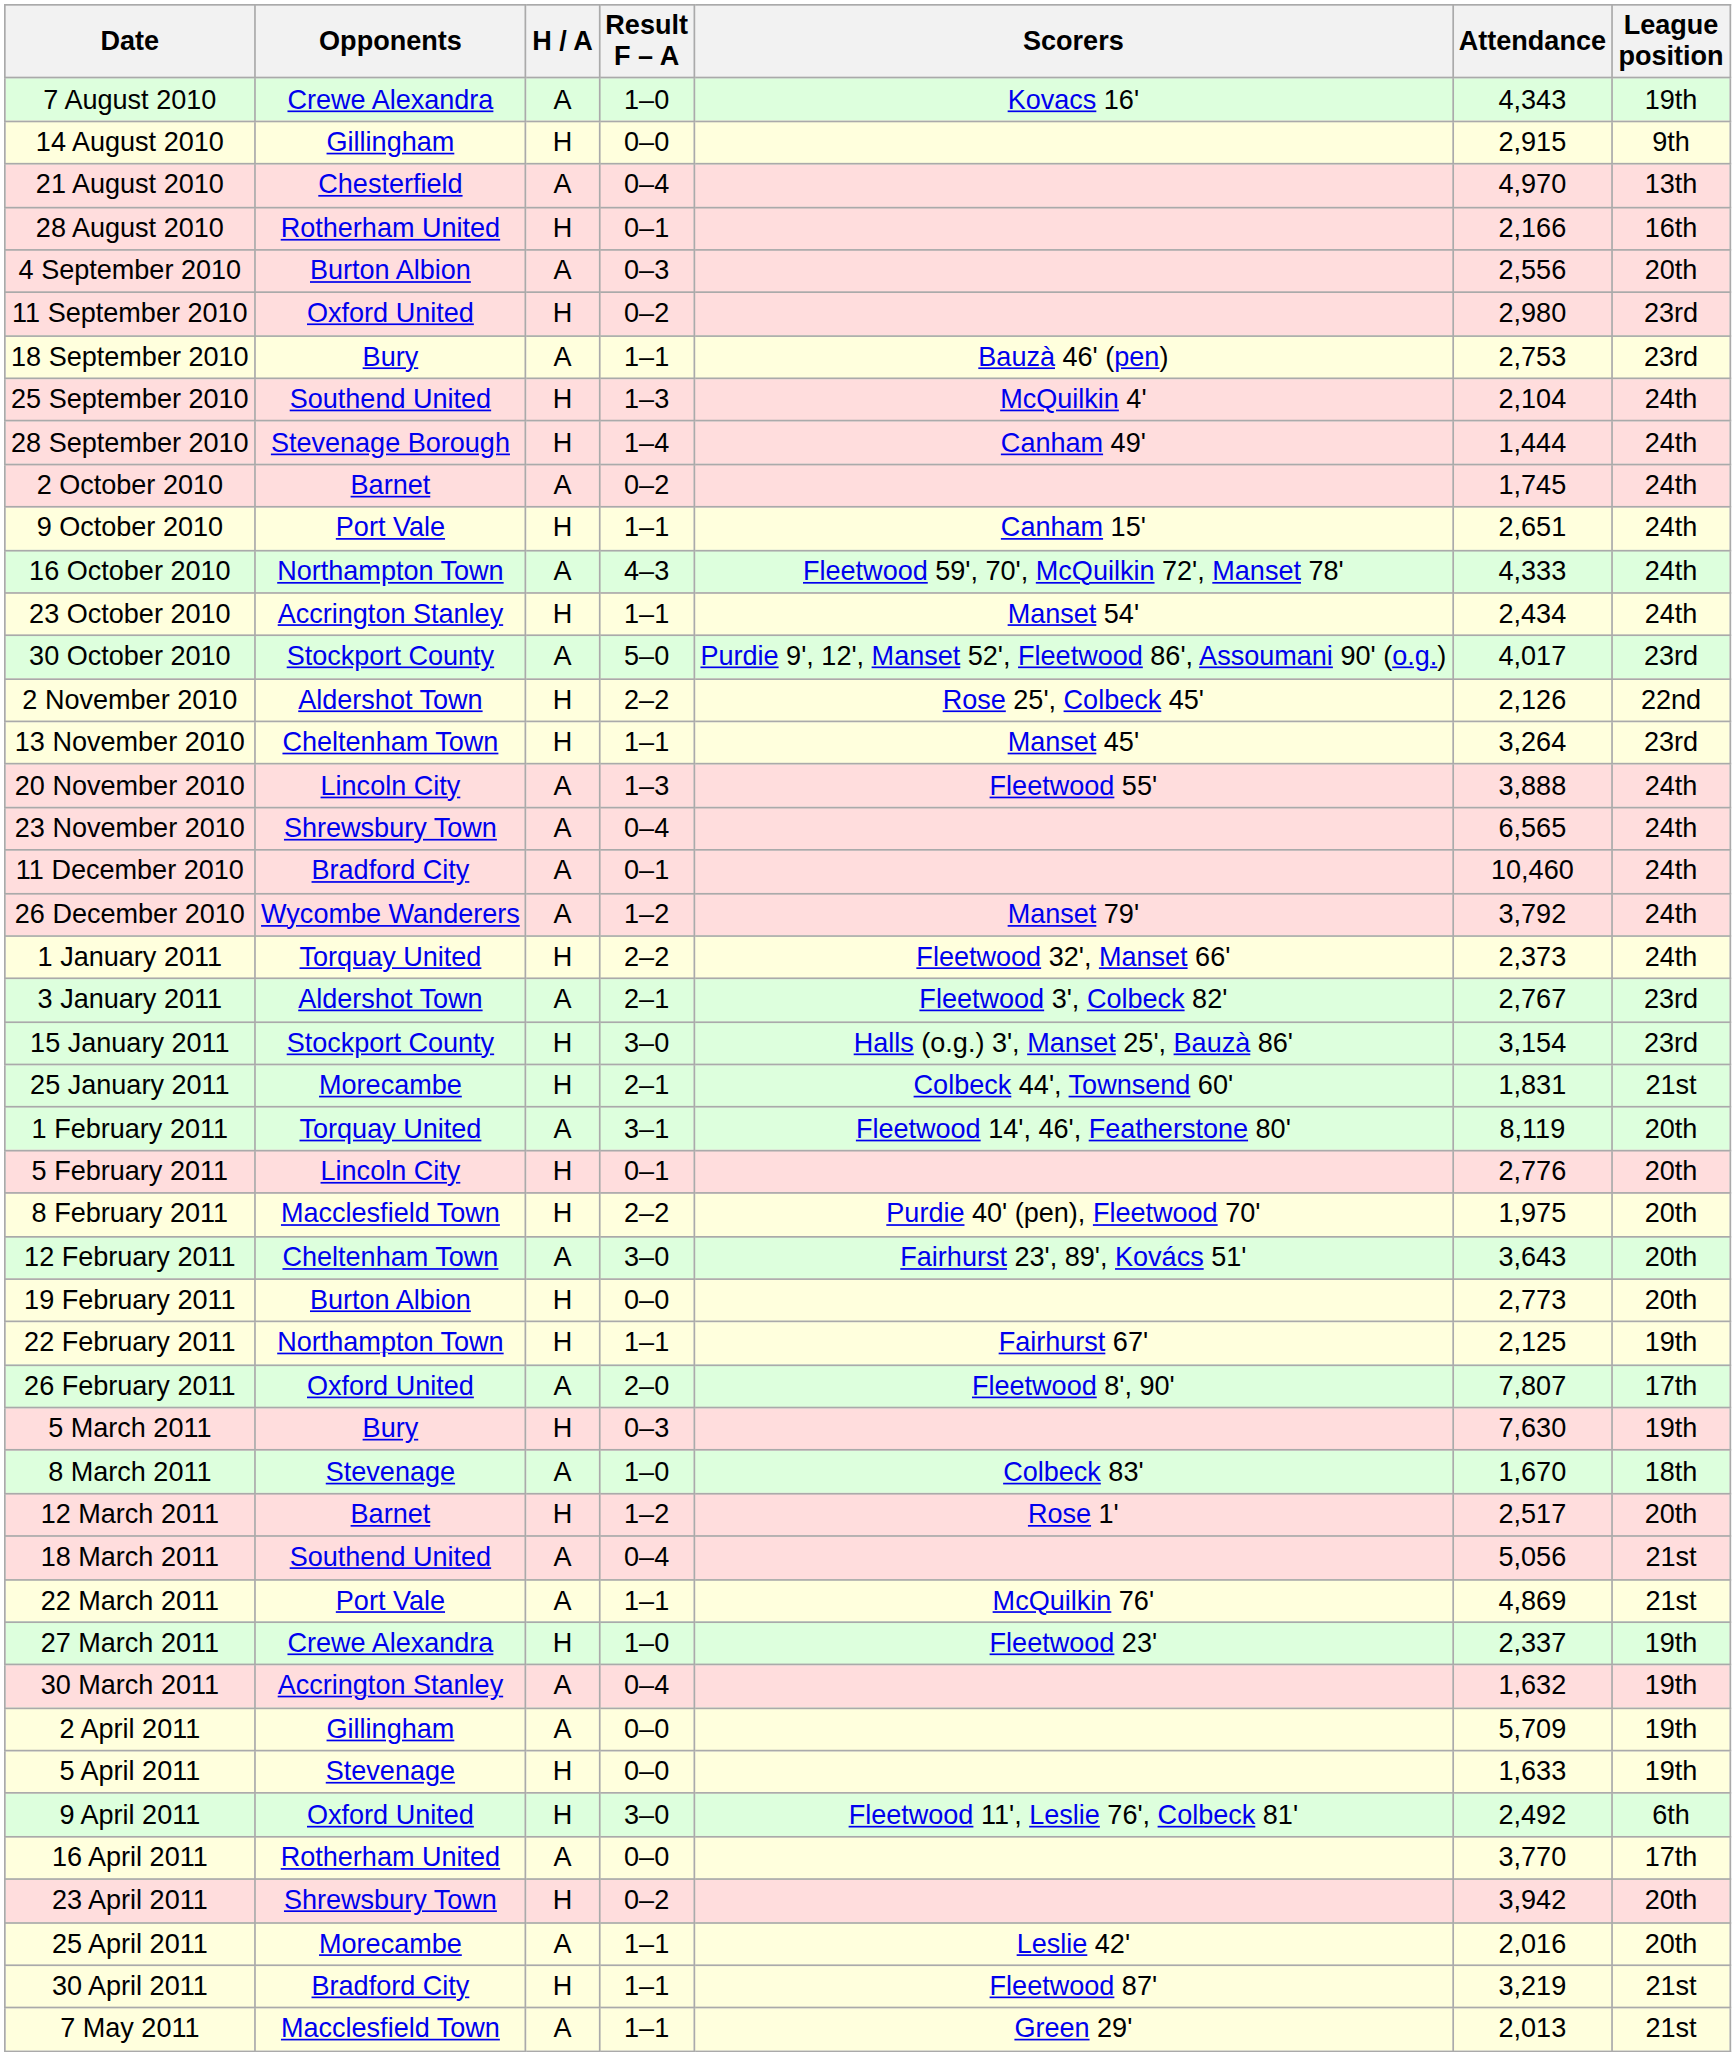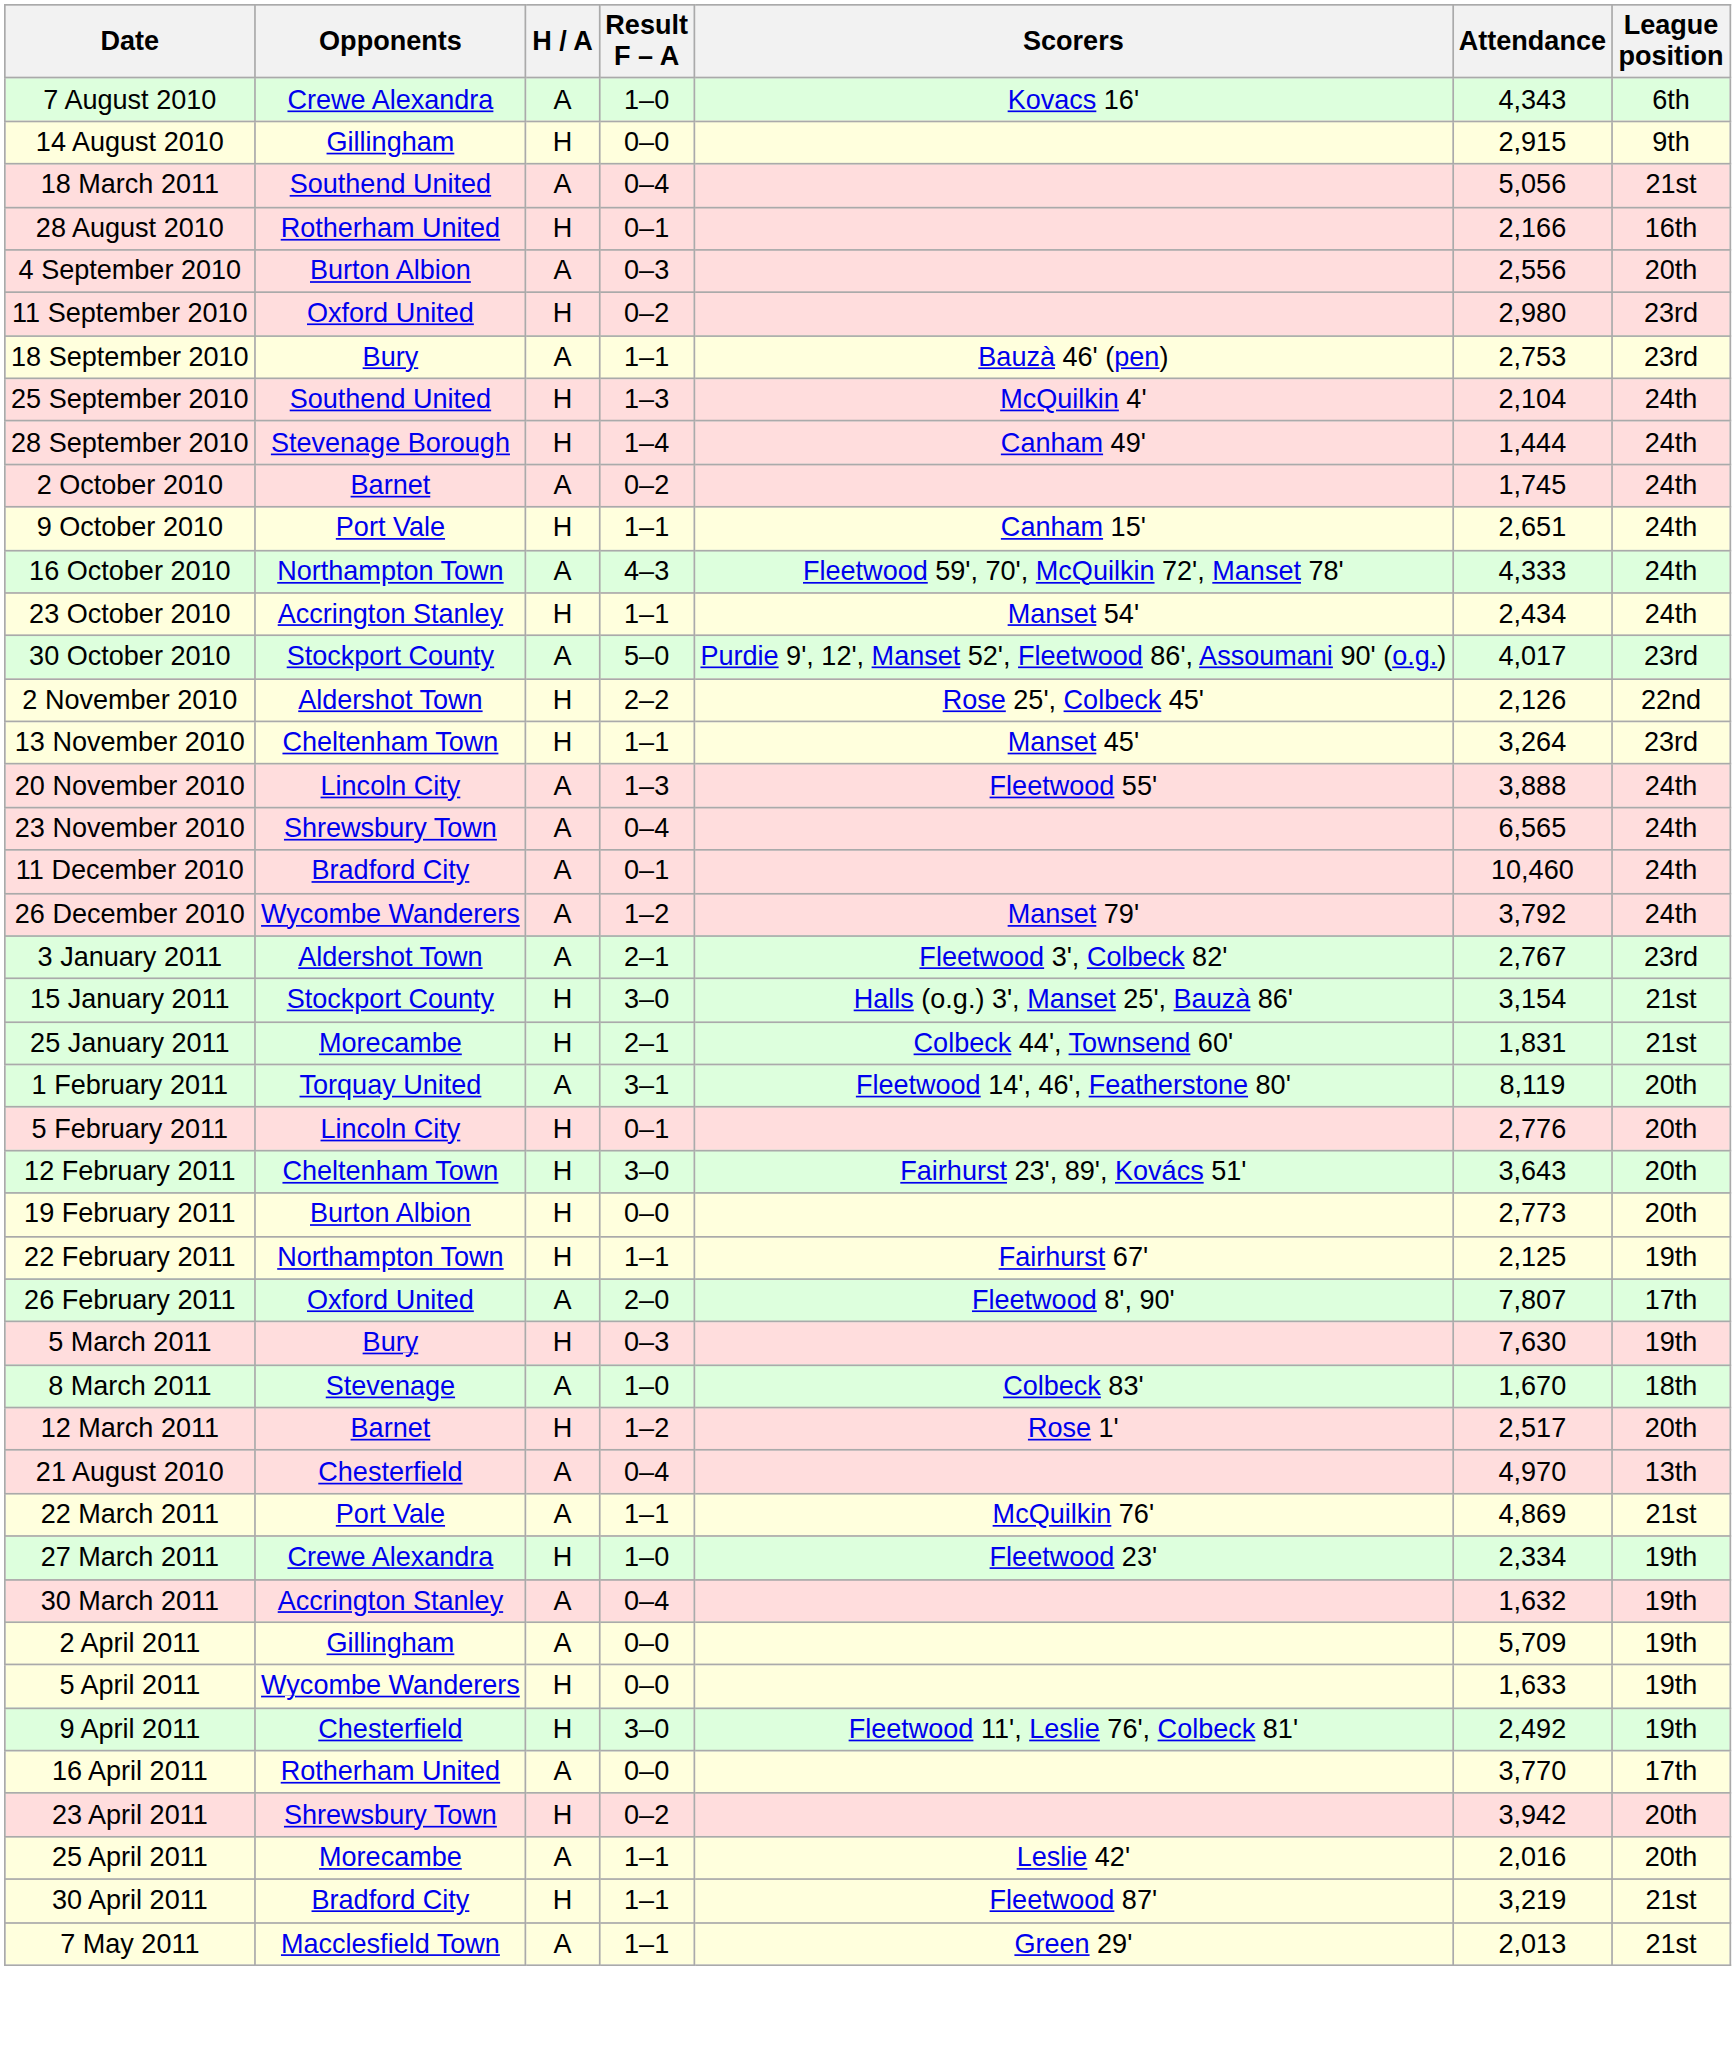7 August 2010 | League position: 19th -> 6th
rows swapped: 21 August 2010 <-> 18 March 2011
- row: 1 January 2011 | Torquay United | H | 2–2 | Fleetwood 32', Manset 66' | 2,373 | 24th
15 January 2011 | League position: 23rd -> 21st
- row: 8 February 2011 | Macclesfield Town | H | 2–2 | Purdie 40' (pen), Fleetwood 70' | 1,975 | 20th
12 February 2011 | H / A: A -> H
27 March 2011 | Attendance: 2,337 -> 2,334
5 April 2011 | Opponents: Stevenage -> Wycombe Wanderers
9 April 2011 | Opponents: Oxford United -> Chesterfield
9 April 2011 | League position: 6th -> 19th
